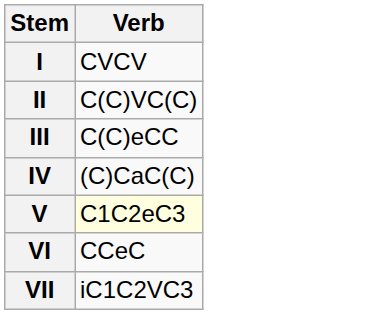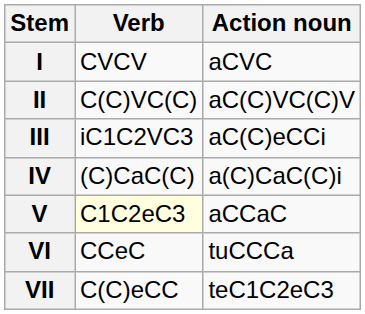+ column: Action noun | aCVC | aC(C)VC(C)V | aC(C)eCCi | a(C)CaC(C)i | aCCaC | tuCCCa | teC1C2eC3
III | Verb: C(C)eCC -> iC1C2VC3
VII | Verb: iC1C2VC3 -> C(C)eCC
